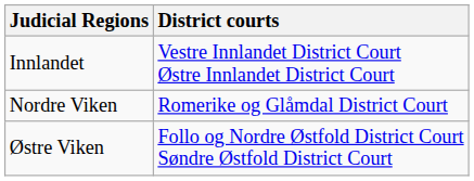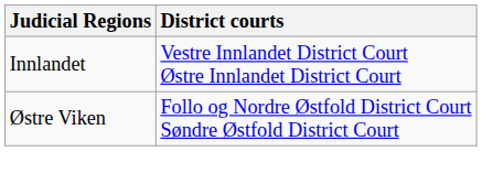- row: Nordre Viken | Romerike og Glåmdal District Court
